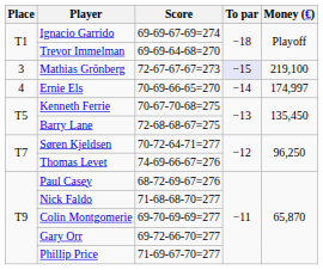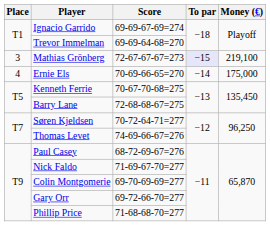Ernie Els | Money (€): 174,997 -> 175,000
Nick Faldo | Score: 71-68-68-70=277 -> 71-69-67-70=277
Phillip Price | Score: 71-69-67-70=277 -> 71-68-68-70=277
